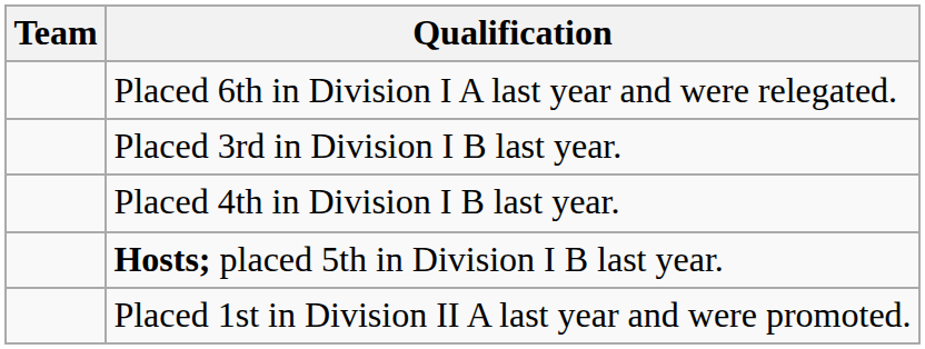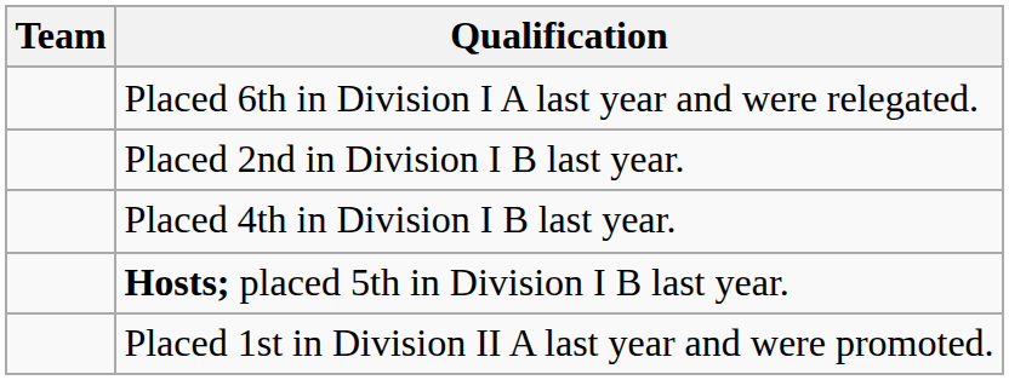+ row: Placed 2nd in Division I B last year.
- row: Placed 3rd in Division I B last year.
